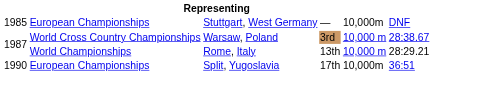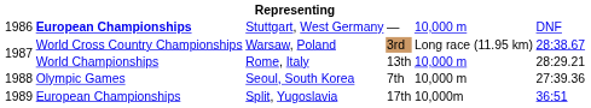Stuttgart, West Germany | column 1: 1985 -> 1986
Stuttgart, West Germany | column 2: normal -> bold
Stuttgart, West Germany | column 5: 10,000m -> 10,000 m
Warsaw, Poland | column 5: 10,000 m -> Long race (11.95 km)
+ row: 1988 | Olympic Games | Seoul, South Korea | 7th | 10,000 m | 27:39.36
Split, Yugoslavia | column 1: 1990 -> 1989
